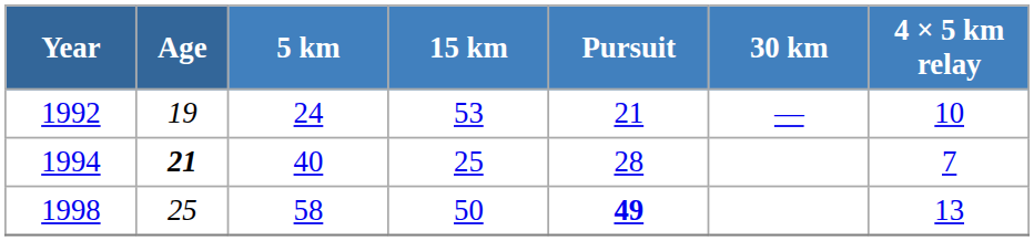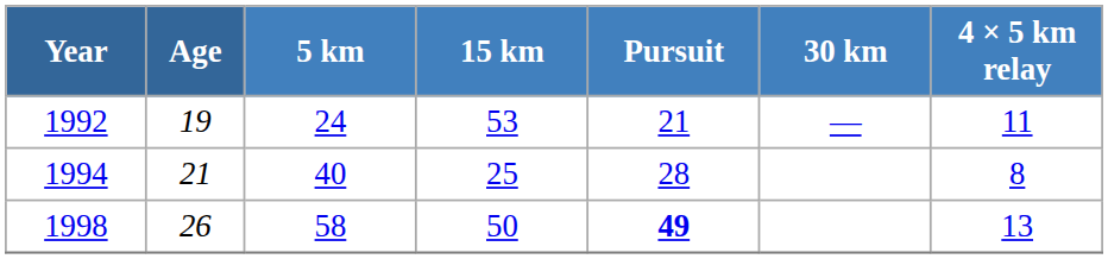1992 | 4 × 5 km relay: 10 -> 11
1994 | Age: bold -> normal
1994 | 4 × 5 km relay: 7 -> 8
1998 | Age: 25 -> 26
